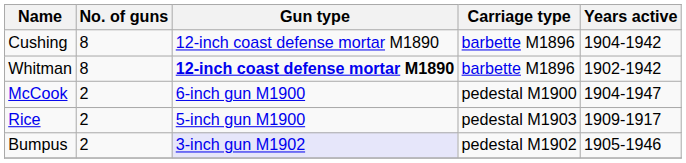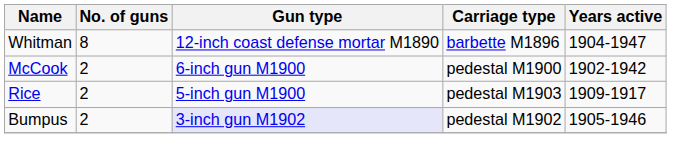- row: Cushing | 8 | 12-inch coast defense mortar M1890 | barbette M1896 | 1904-1942
Whitman | Gun type: bold -> normal
Whitman | Years active: 1902-1942 -> 1904-1947
McCook | Years active: 1904-1947 -> 1902-1942
